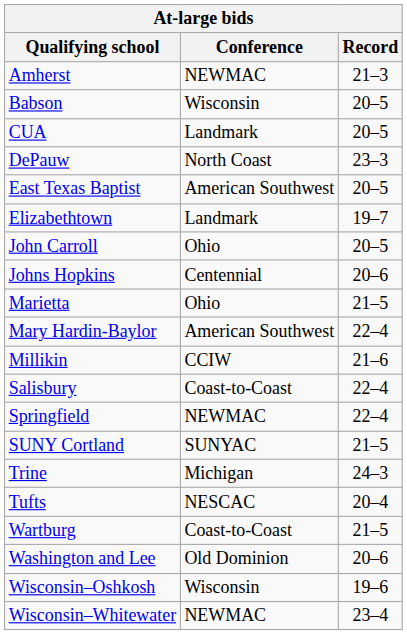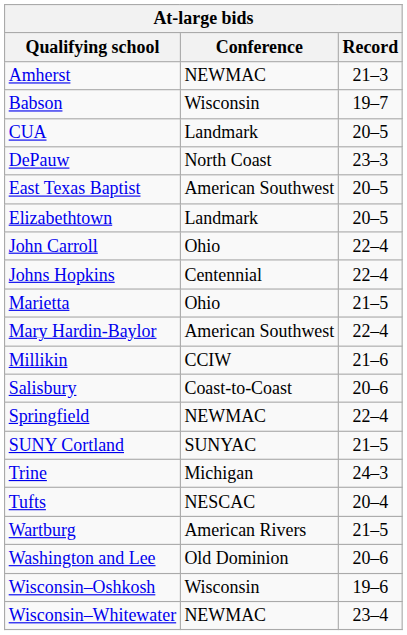Babson | Record: 20–5 -> 19–7
Elizabethtown | Record: 19–7 -> 20–5
John Carroll | Record: 20–5 -> 22–4
Johns Hopkins | Record: 20–6 -> 22–4
Salisbury | Record: 22–4 -> 20–6
Wartburg | Conference: Coast-to-Coast -> American Rivers
